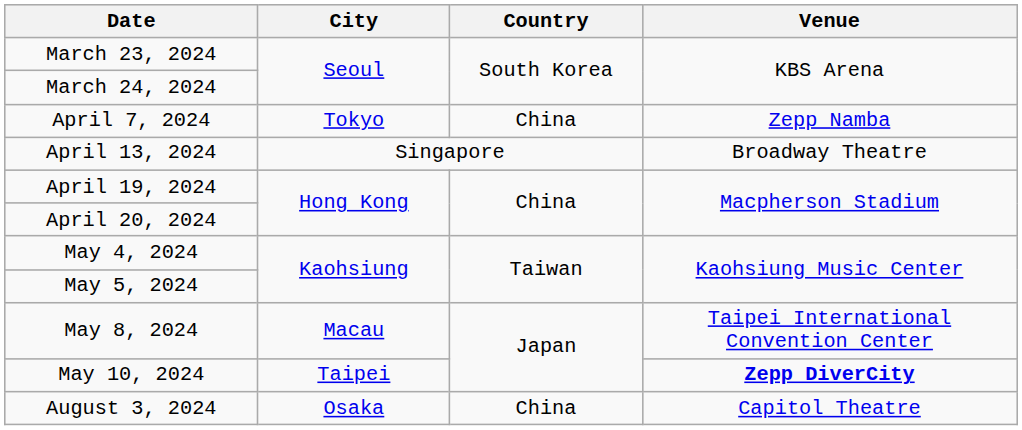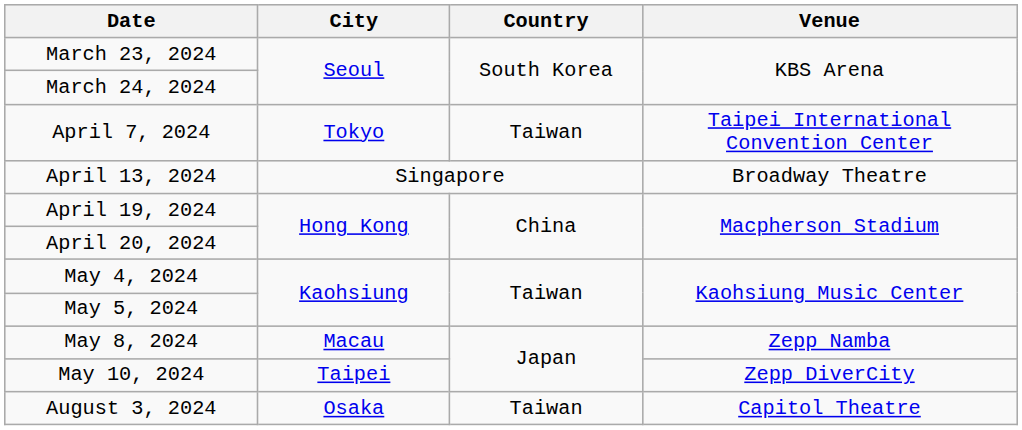April 7, 2024 | Country: China -> Taiwan
April 7, 2024 | Venue: Zepp Namba -> Taipei International Convention Center
May 8, 2024 | Venue: Taipei International Convention Center -> Zepp Namba
May 10, 2024 | Venue: bold -> normal
August 3, 2024 | Country: China -> Taiwan
